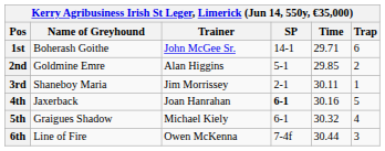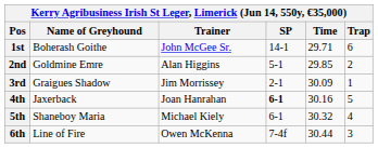3rd | Name of Greyhound: Shaneboy Maria -> Graigues Shadow
3rd | Time: 30.11 -> 30.09
5th | Name of Greyhound: Graigues Shadow -> Shaneboy Maria
